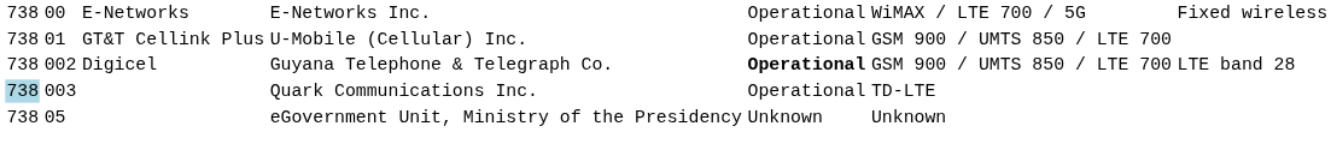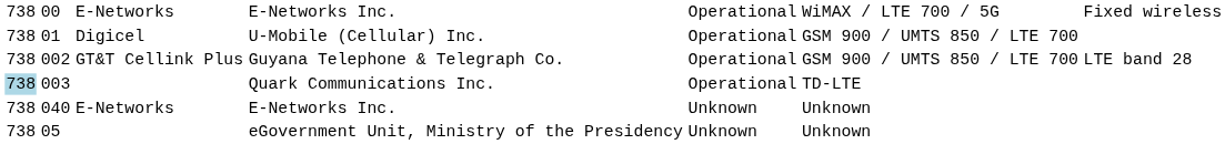U-Mobile (Cellular) Inc. | column 3: GT&T Cellink Plus -> Digicel
Guyana Telephone & Telegraph Co. | column 3: Digicel -> GT&T Cellink Plus
Guyana Telephone & Telegraph Co. | column 5: bold -> normal
+ row: 738 | 040 | E-Networks | E-Networks Inc. | Unknown | Unknown
